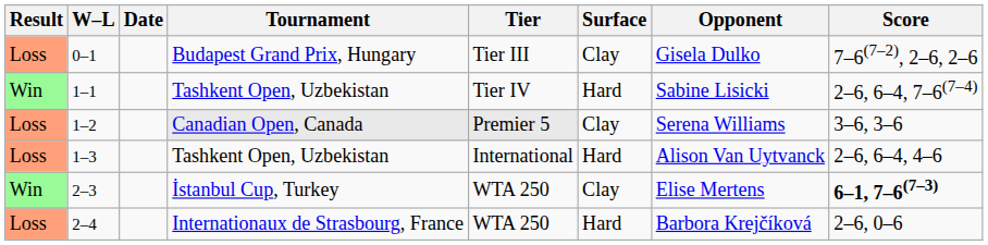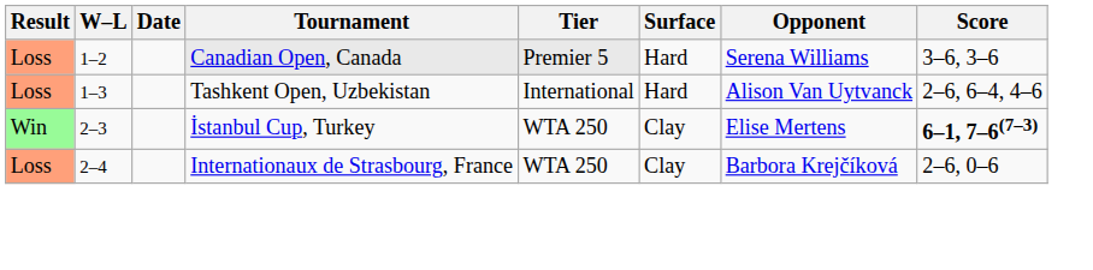- row: Loss | 0–1 | Budapest Grand Prix, Hungary | Tier III | Clay | Gisela Dulko | 7–6(7–2), 2–6, 2–6
- row: Win | 1–1 | Tashkent Open, Uzbekistan | Tier IV | Hard | Sabine Lisicki | 2–6, 6–4, 7–6(7–4)
1–2 | Surface: Clay -> Hard
2–4 | Surface: Hard -> Clay
